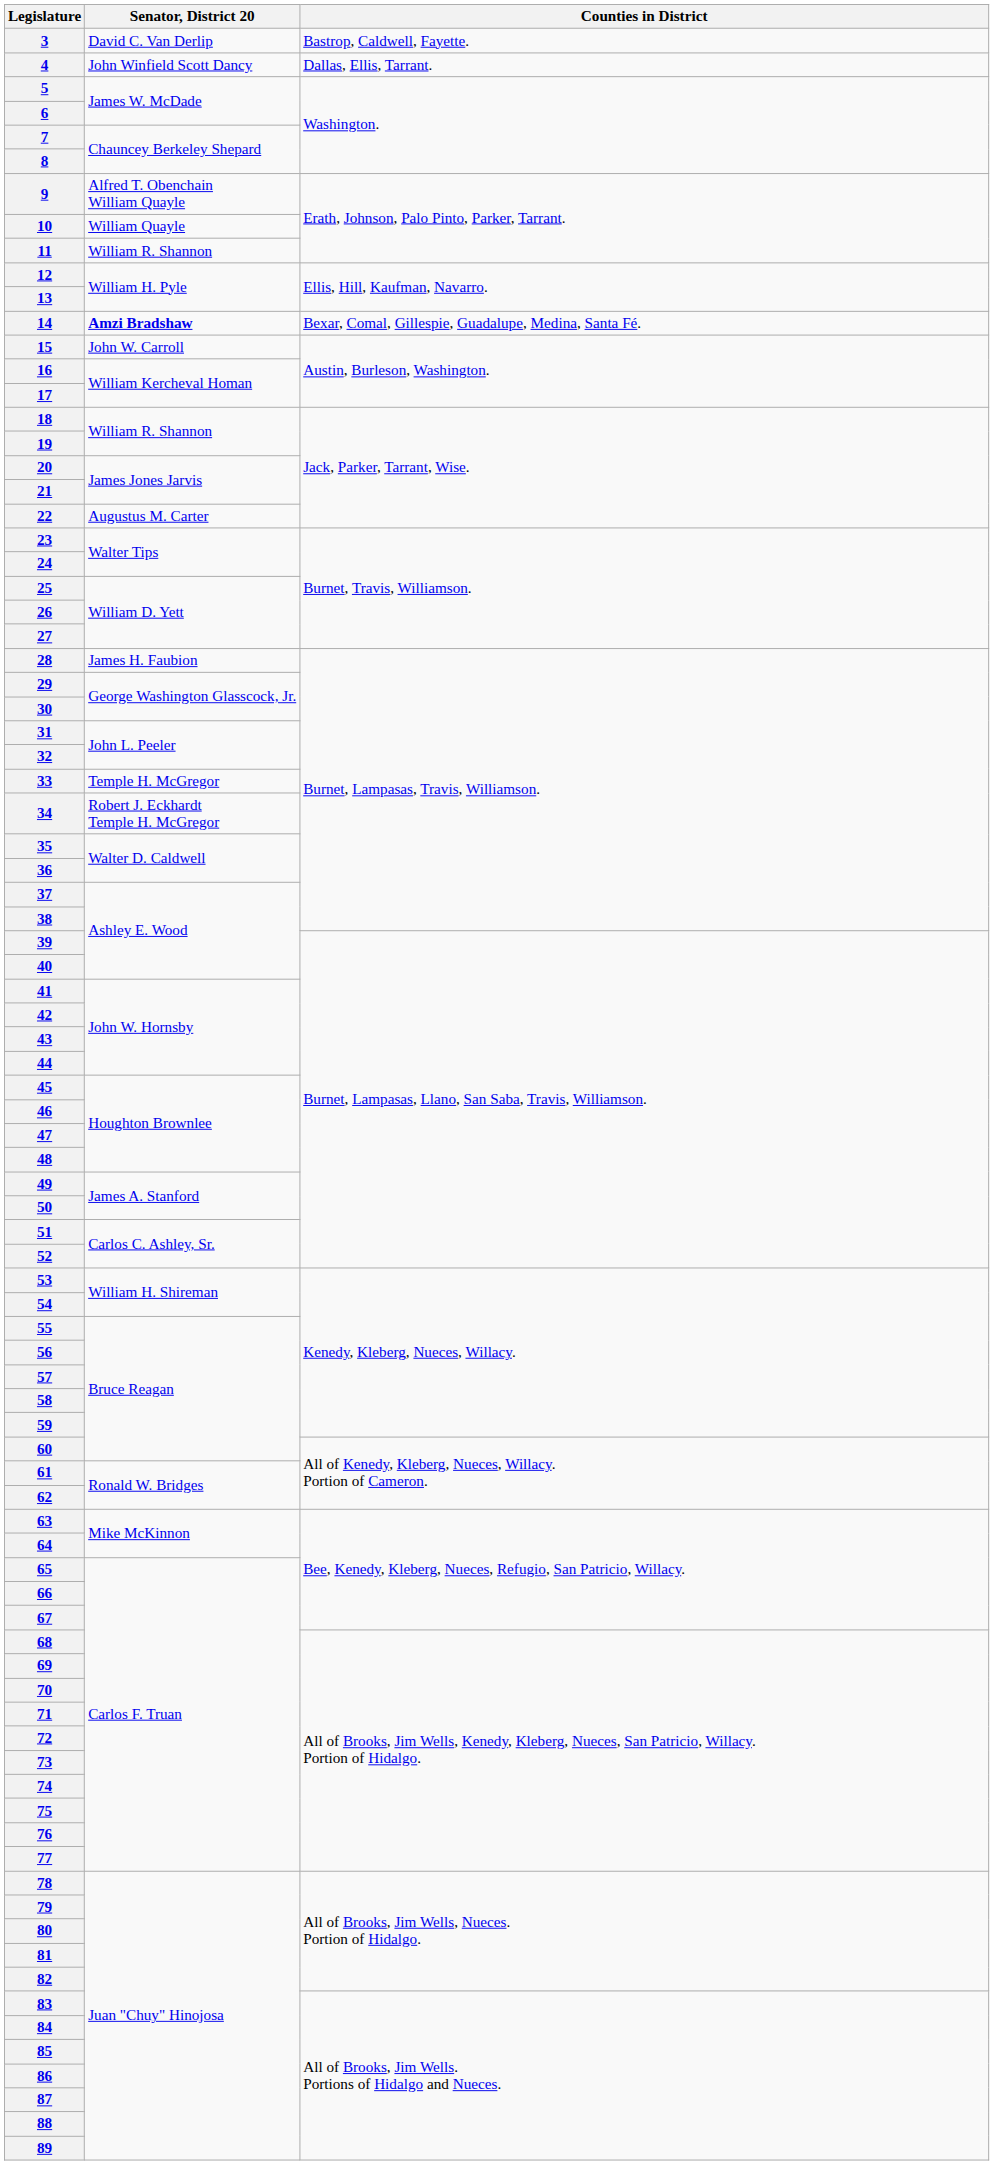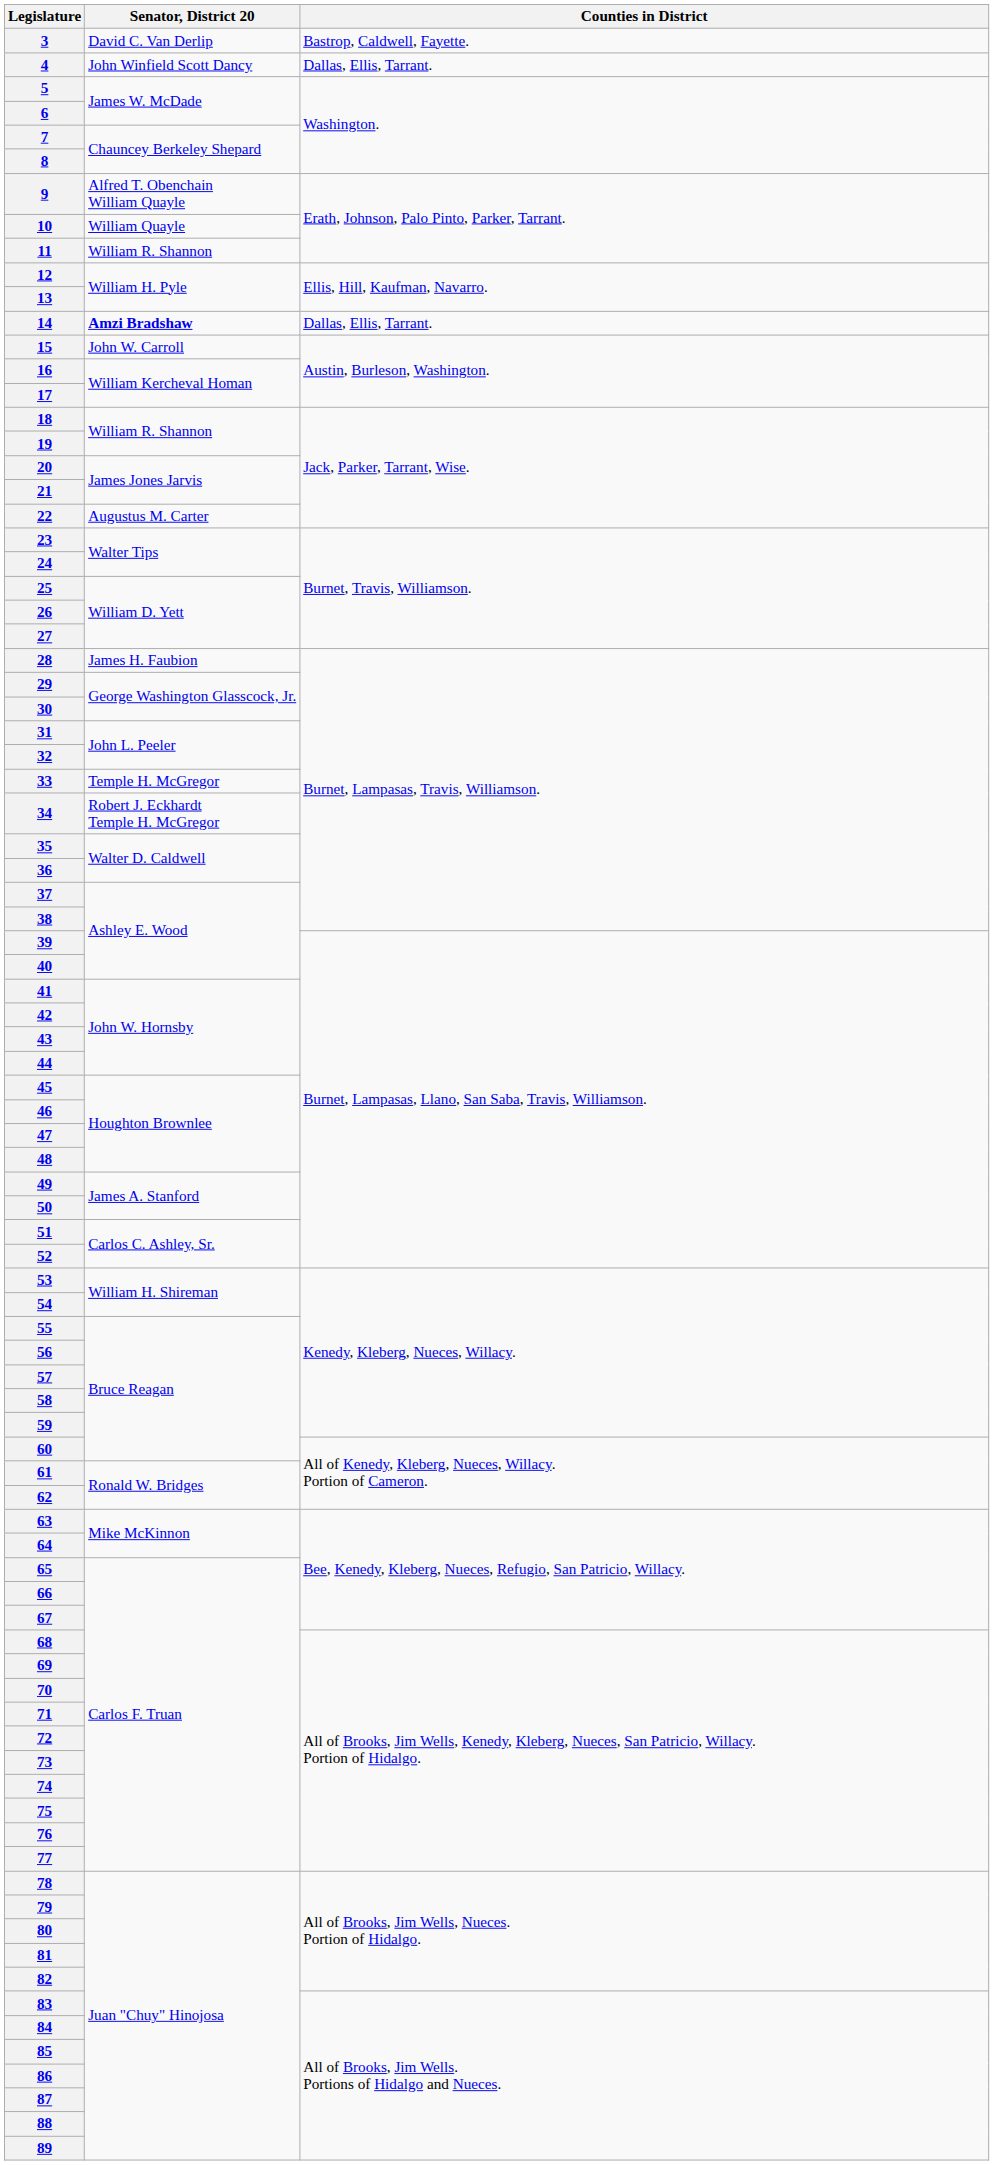14 | Counties in District: Bexar, Comal, Gillespie, Guadalupe, Medina, Santa Fé. -> Dallas, Ellis, Tarrant.
